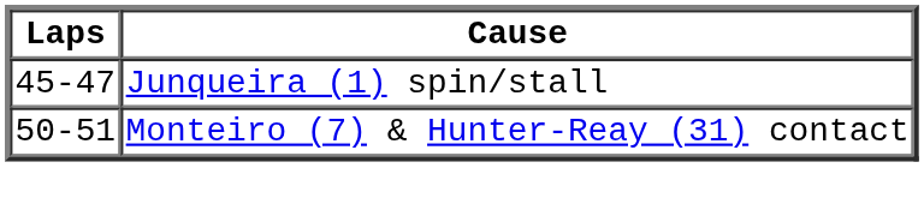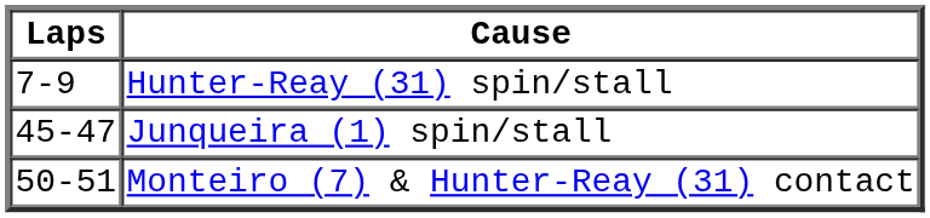+ row: 7-9 | Hunter-Reay (31) spin/stall
